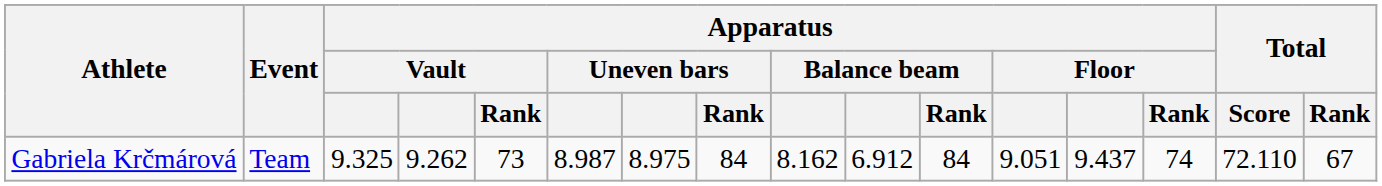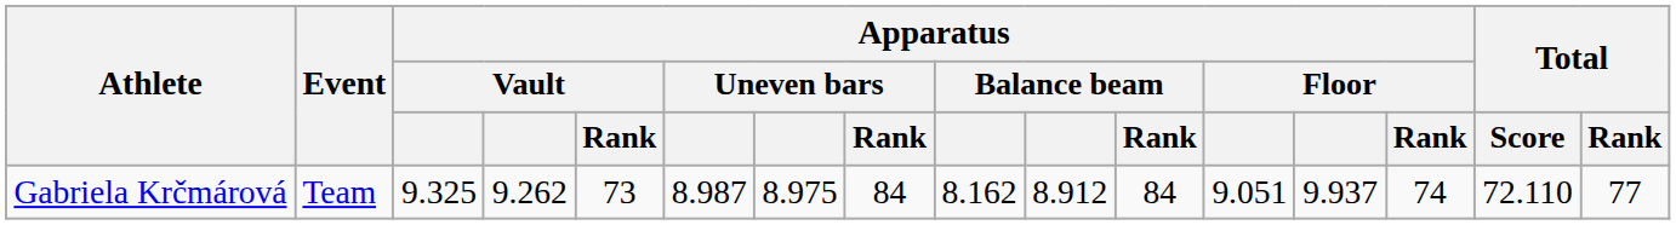Gabriela Krčmárová | column 10: 6.912 -> 8.912
Gabriela Krčmárová | column 13: 9.437 -> 9.937
Gabriela Krčmárová | Total / Rank: 67 -> 77
